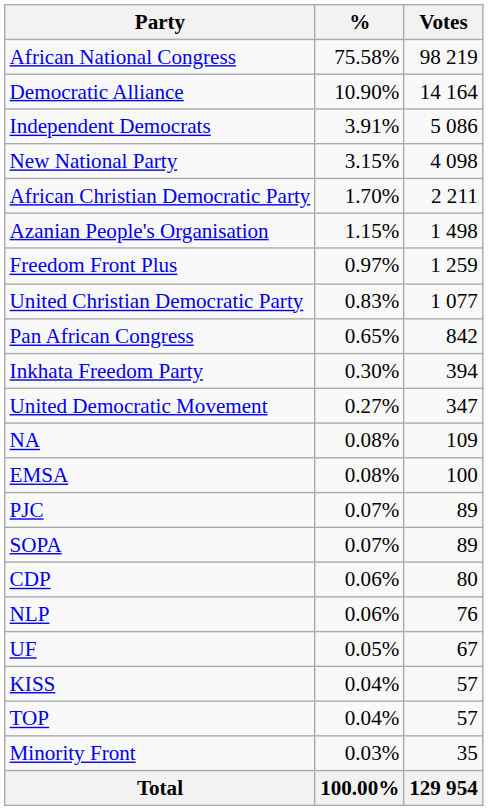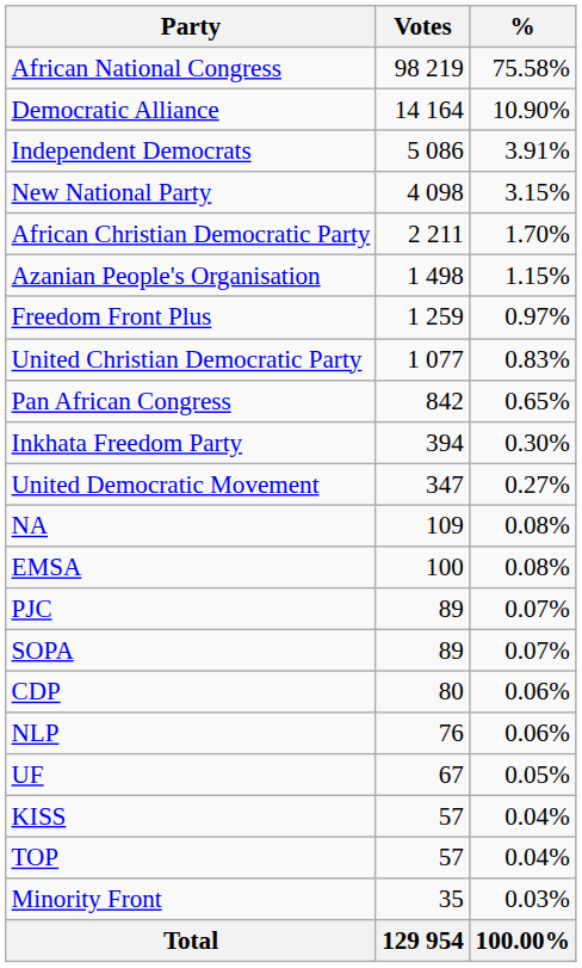columns swapped: Votes <-> %
